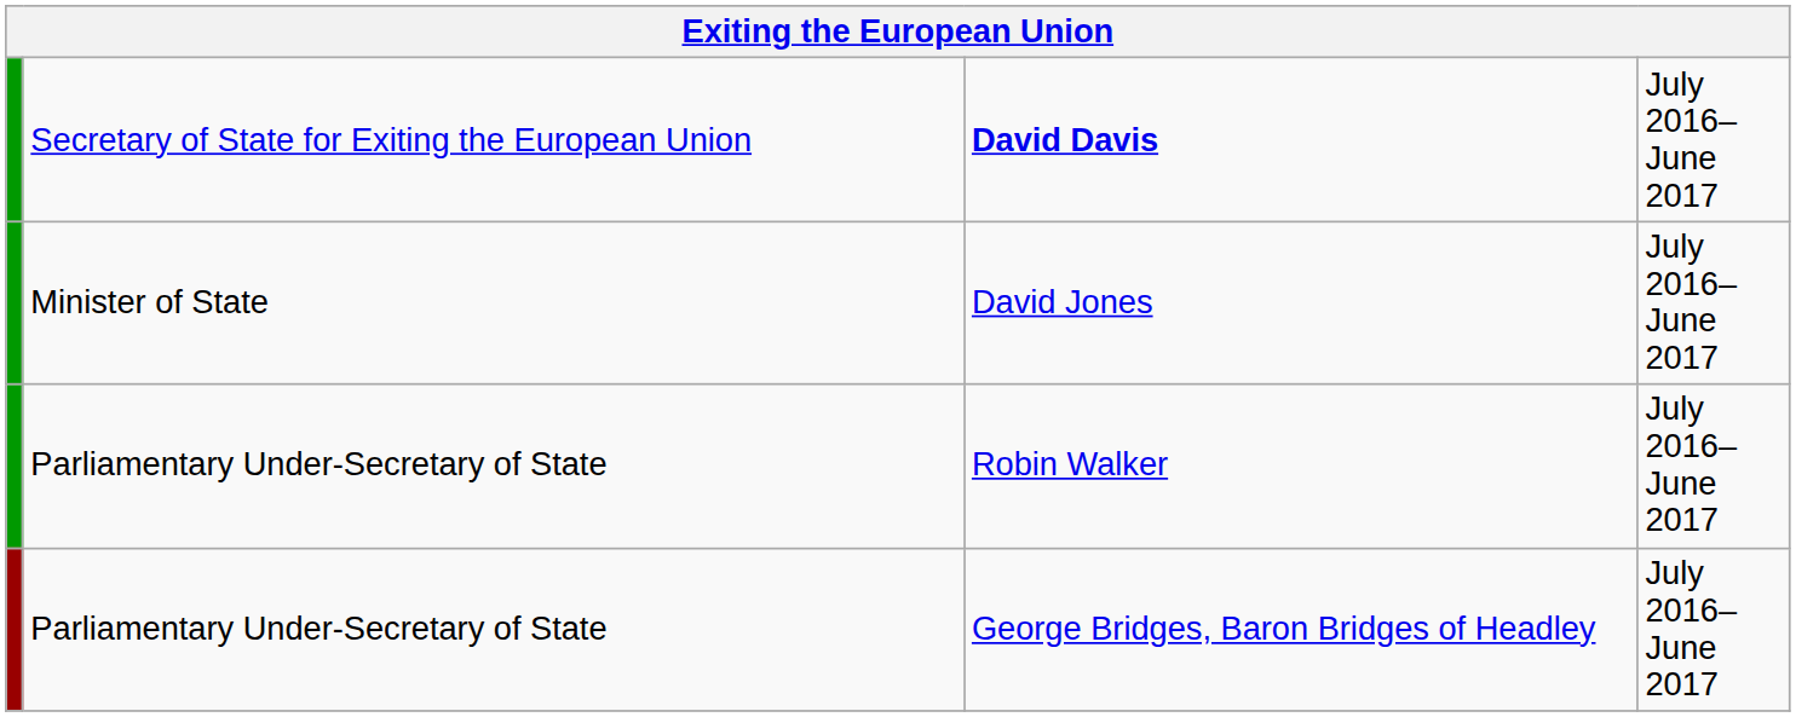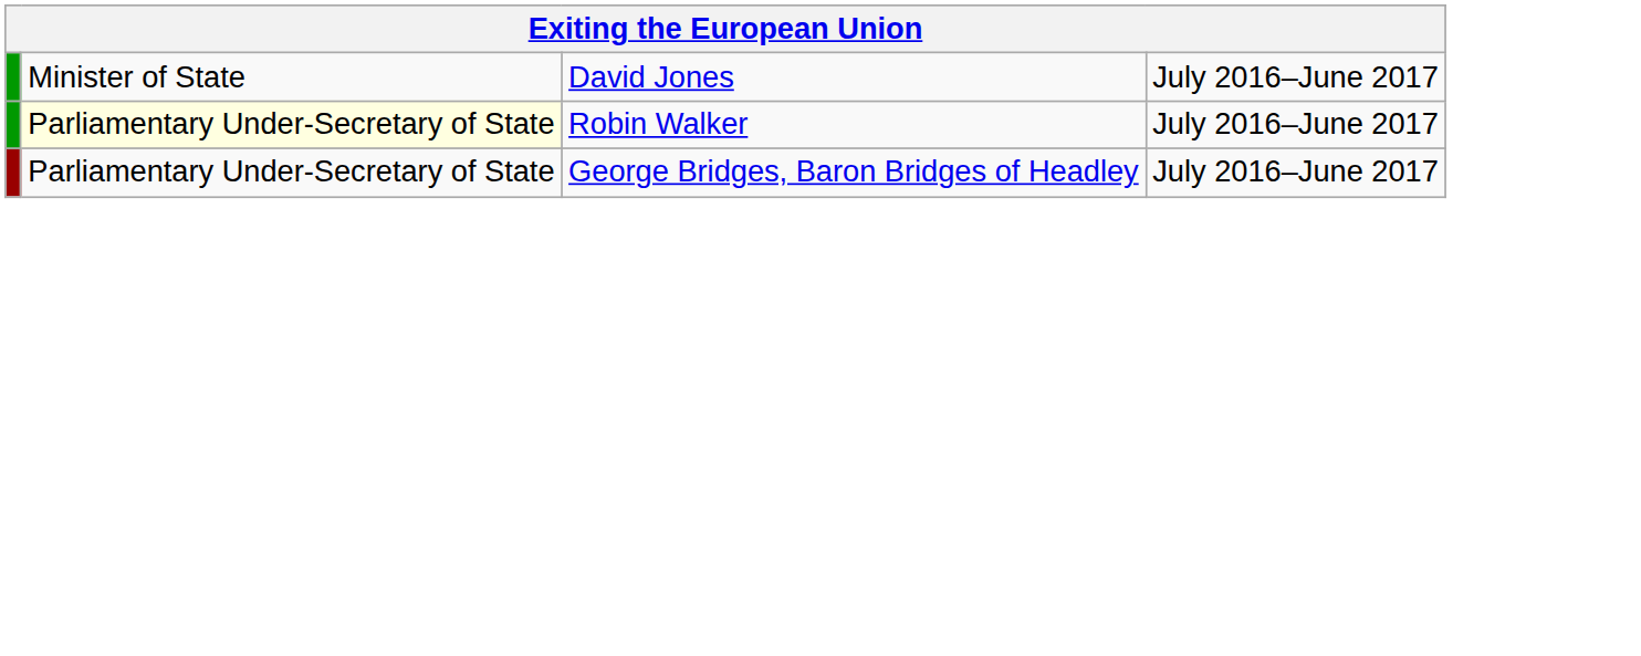- row: Secretary of State for Exiting the European Union | David Davis | July 2016–June 2017
Robin Walker | column 2: no background -> lightyellow background
